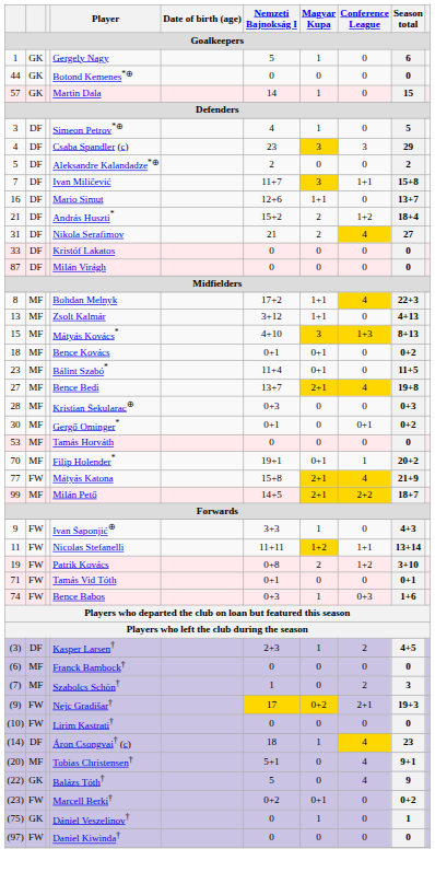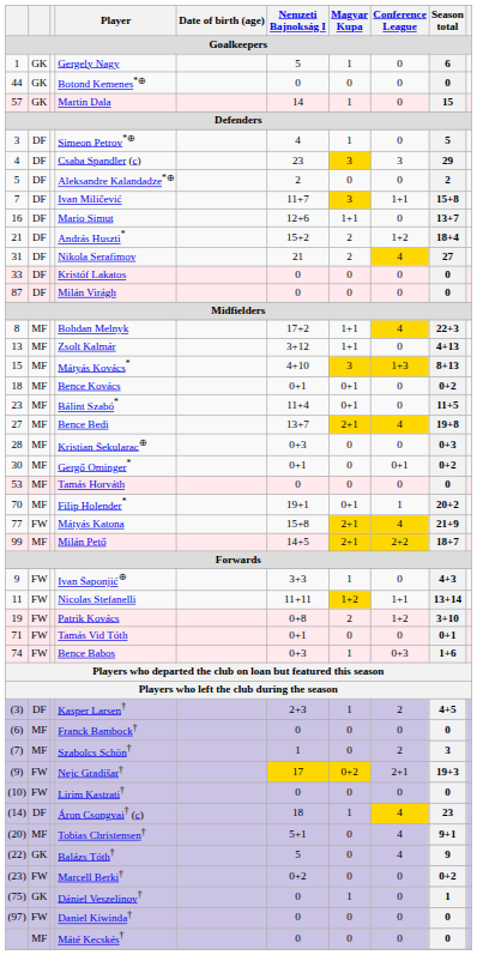Marcell Berki† | Magyar Kupa: 0+1 -> 0
+ row: MF | Máté Kecskés† | 0 | 0 | 0 | 0
